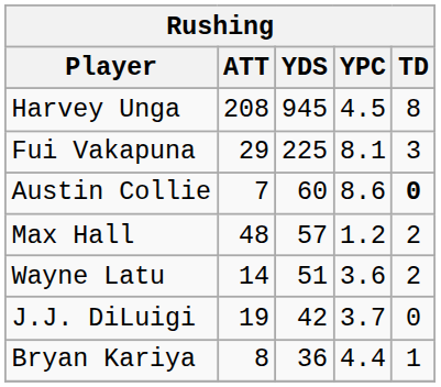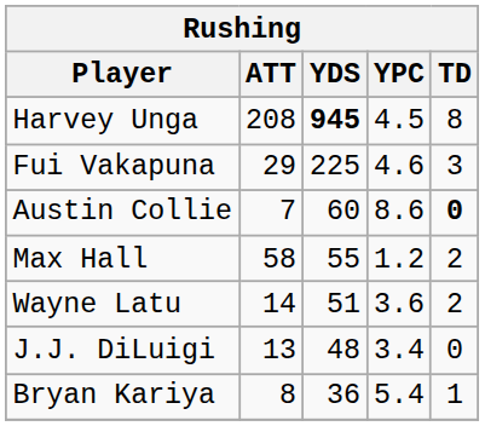Harvey Unga | YDS: normal -> bold
Fui Vakapuna | YPC: 8.1 -> 4.6
Max Hall | ATT: 48 -> 58
Max Hall | YDS: 57 -> 55
J.J. DiLuigi | ATT: 19 -> 13
J.J. DiLuigi | YDS: 42 -> 48
J.J. DiLuigi | YPC: 3.7 -> 3.4
Bryan Kariya | YPC: 4.4 -> 5.4
